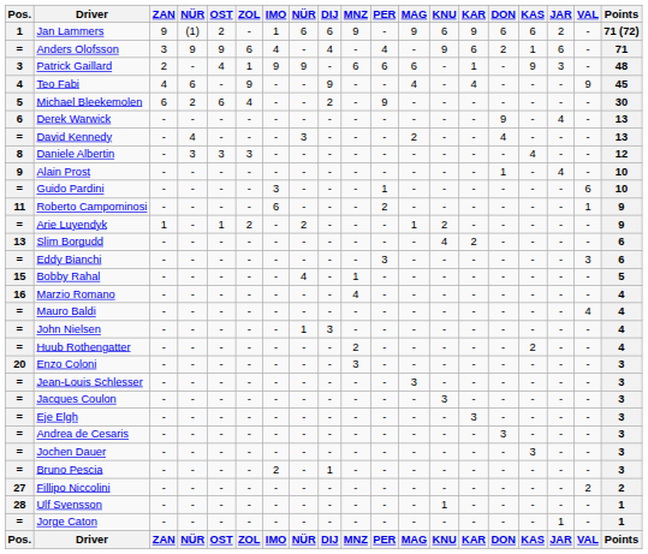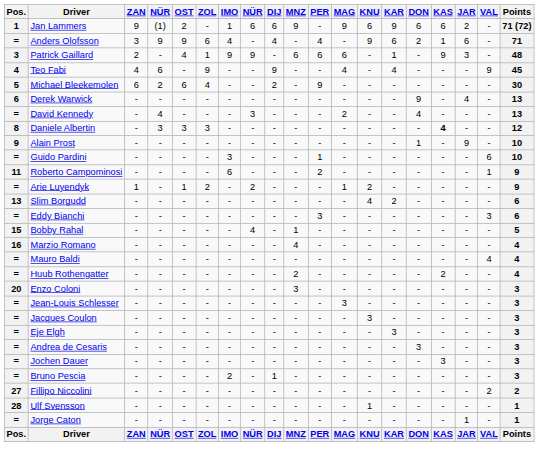Daniele Albertin | KAS: normal -> bold
Alain Prost | JAR: 4 -> 9
- row: = | John Nielsen | - | - | - | - | - | 1 | 3 | - | - | - | - | - | - | - | - | - | 4
